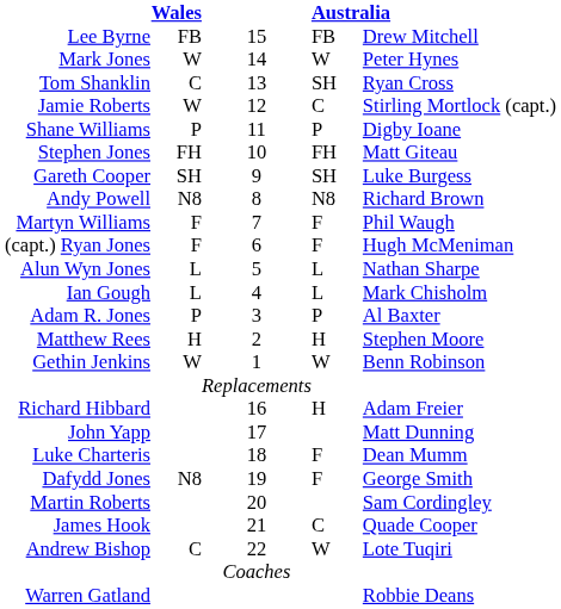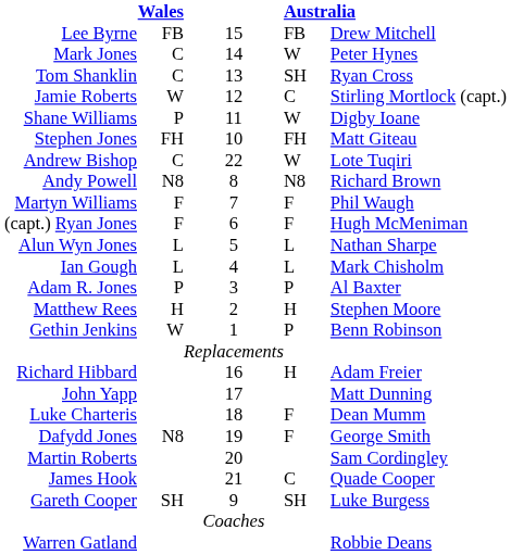Mark Jones | column 2: W -> C
Shane Williams | column 4: P -> W
rows swapped: Gareth Cooper <-> Andrew Bishop
Gethin Jenkins | column 4: W -> P
